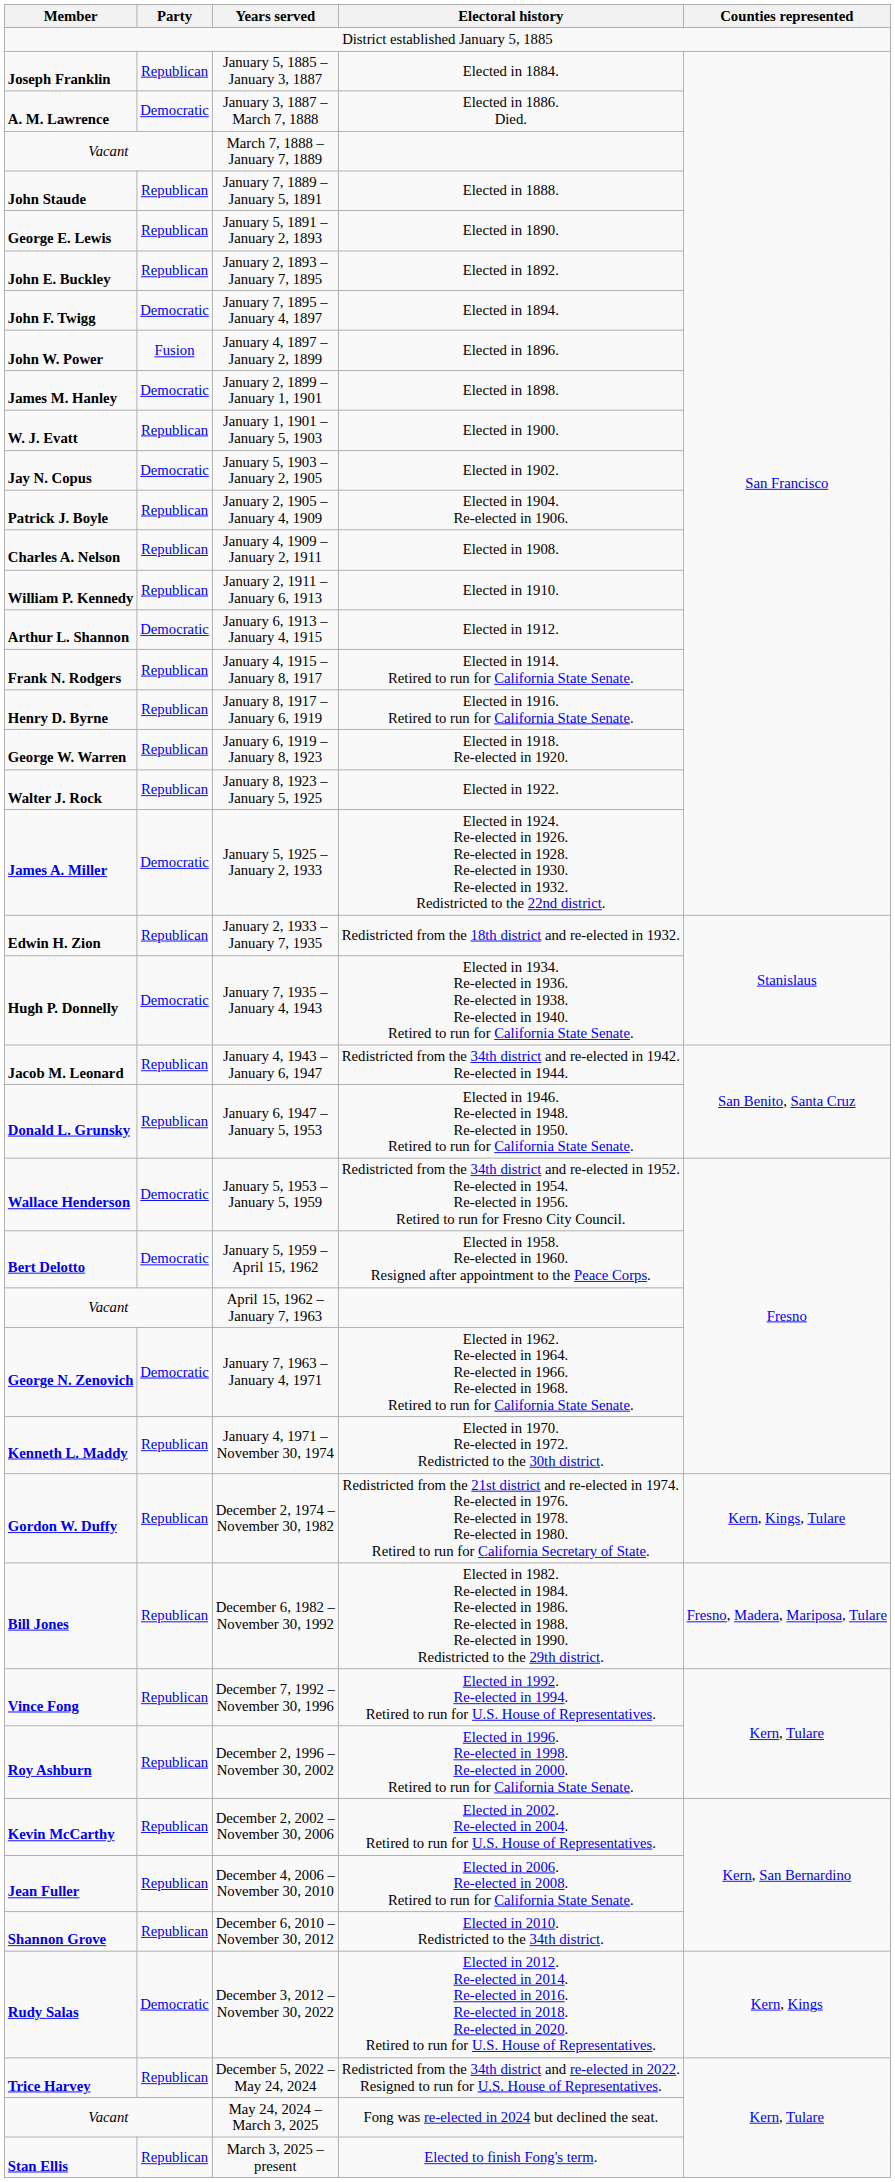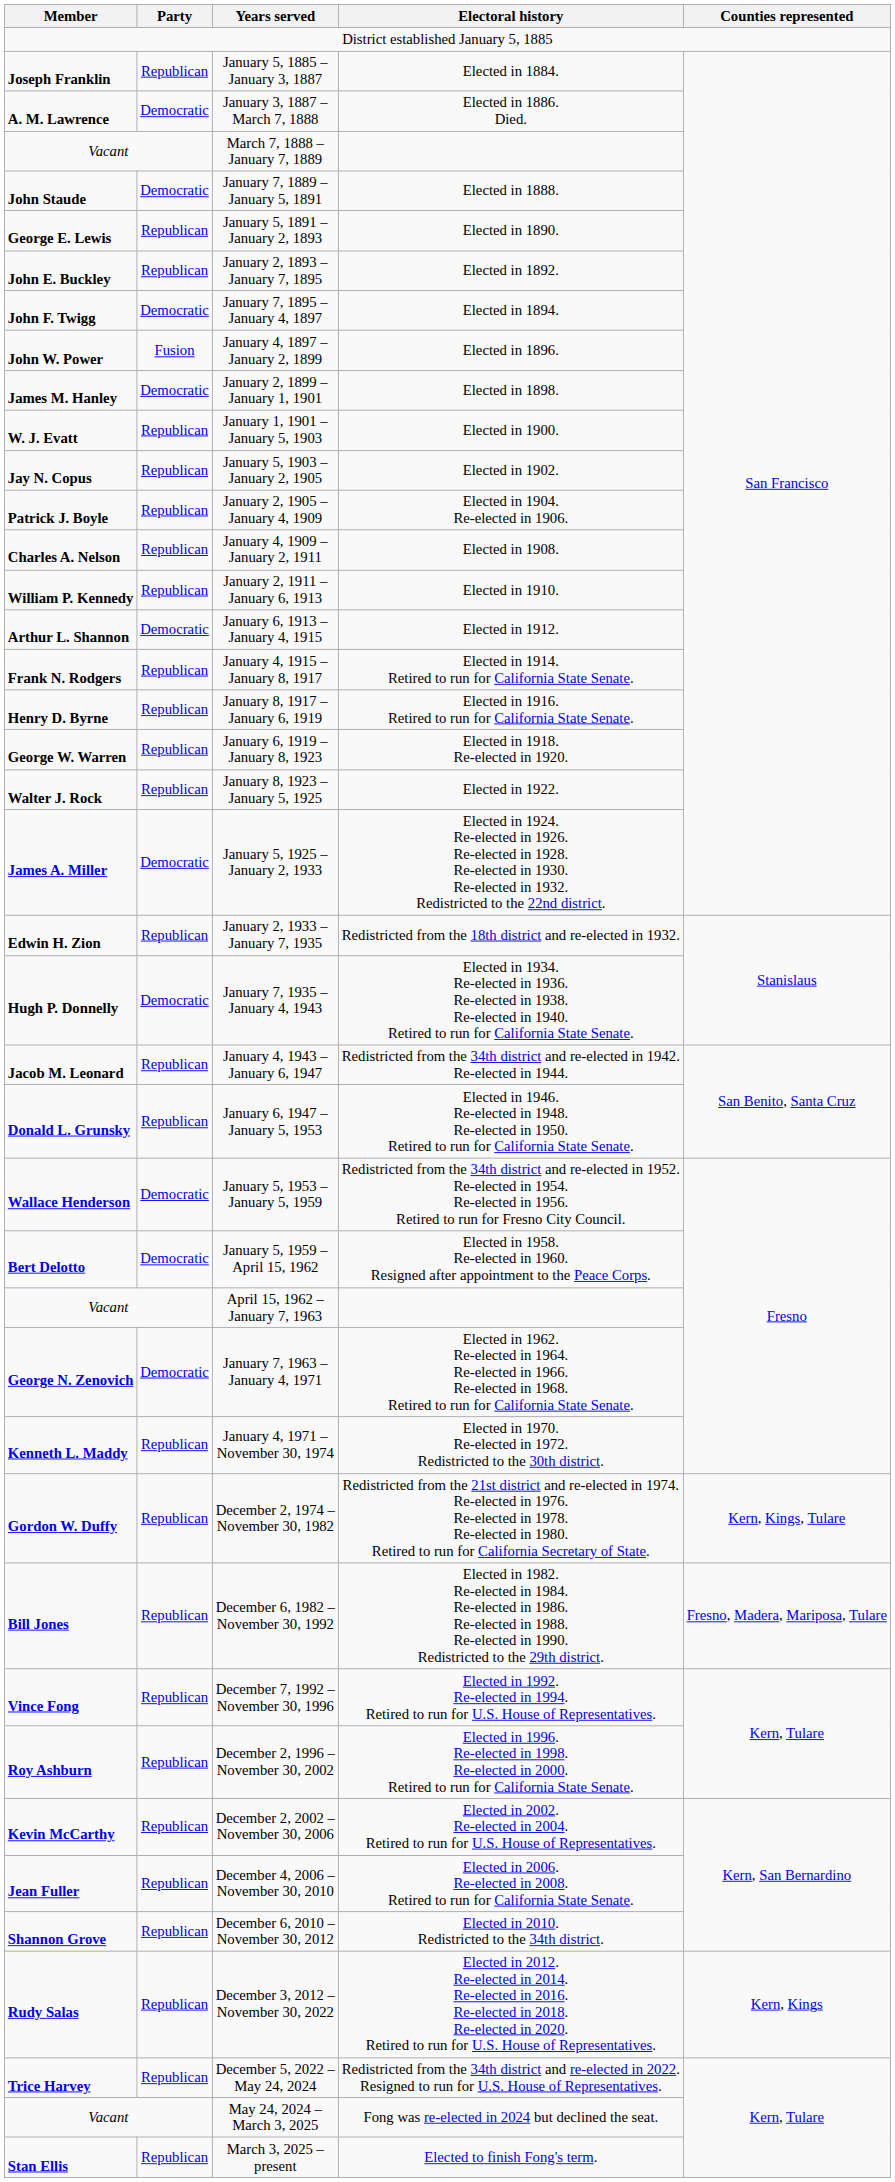January 7, 1889 – January 5, 1891 | Party: Republican -> Democratic
January 5, 1903 – January 2, 1905 | Party: Democratic -> Republican
December 3, 2012 – November 30, 2022 | Party: Democratic -> Republican
